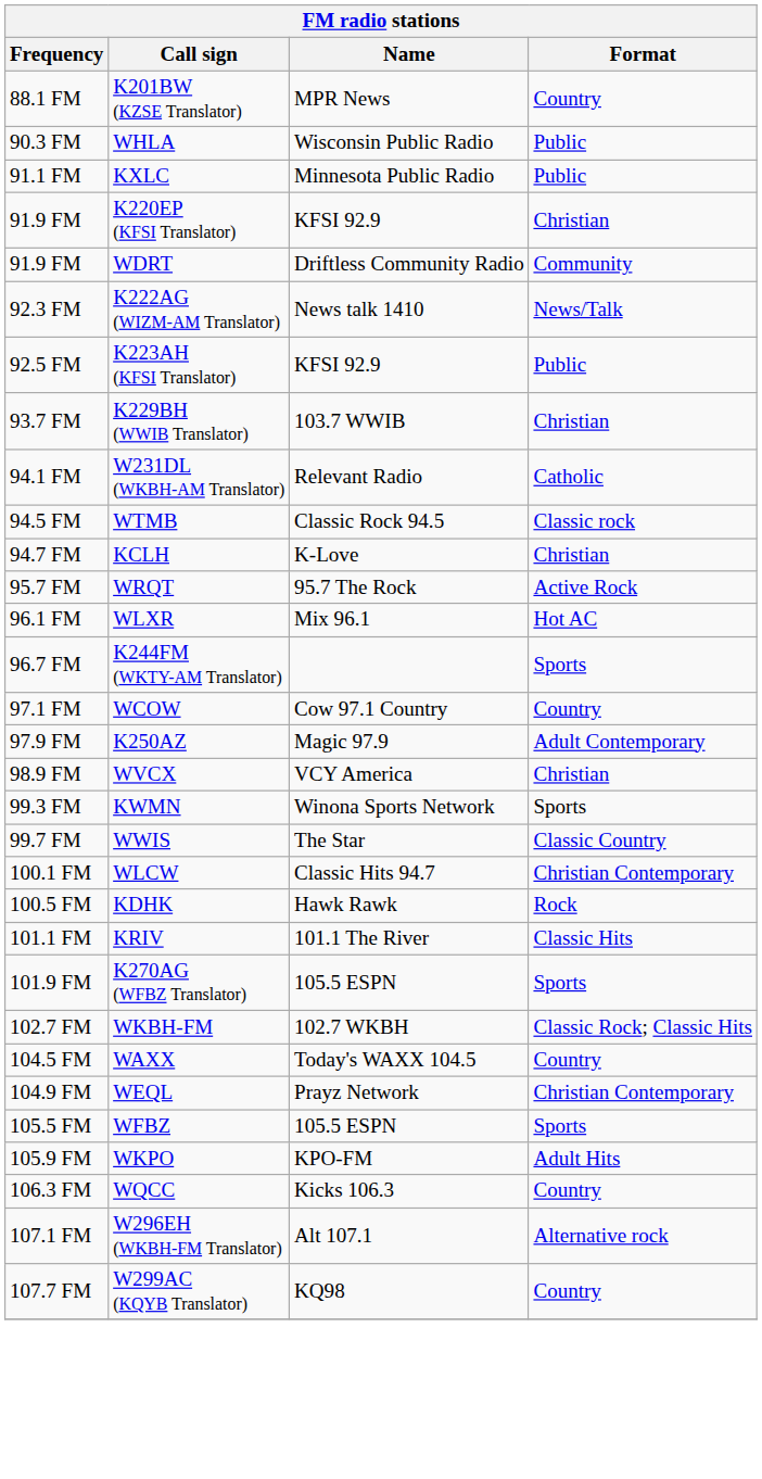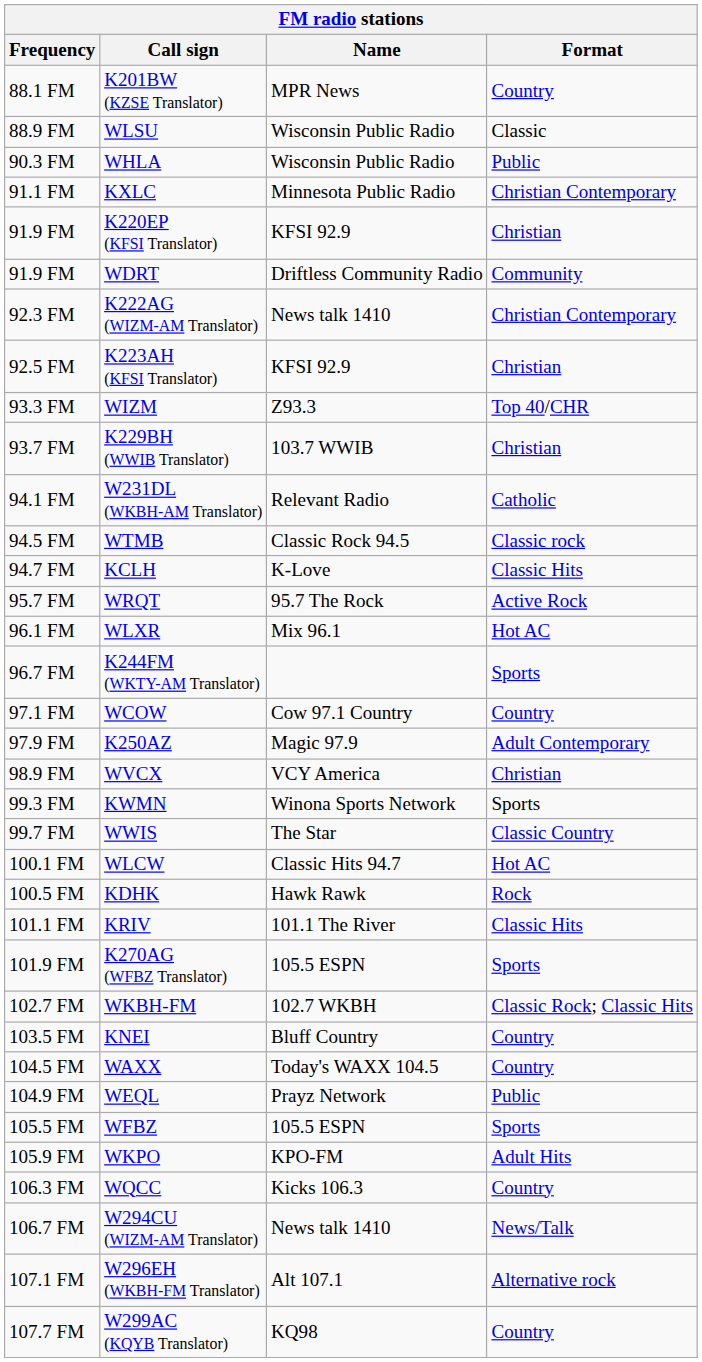+ row: 88.9 FM | WLSU | Wisconsin Public Radio | Classic
KXLC | Format: Public -> Christian Contemporary
K222AG (WIZM-AM Translator) | Format: News/Talk -> Christian Contemporary
K223AH (KFSI Translator) | Format: Public -> Christian
+ row: 93.3 FM | WIZM | Z93.3 | Top 40/CHR
KCLH | Format: Christian -> Classic Hits
WLCW | Format: Christian Contemporary -> Hot AC
+ row: 103.5 FM | KNEI | Bluff Country | Country
WEQL | Format: Christian Contemporary -> Public
+ row: 106.7 FM | W294CU (WIZM-AM Translator) | News talk 1410 | News/Talk
